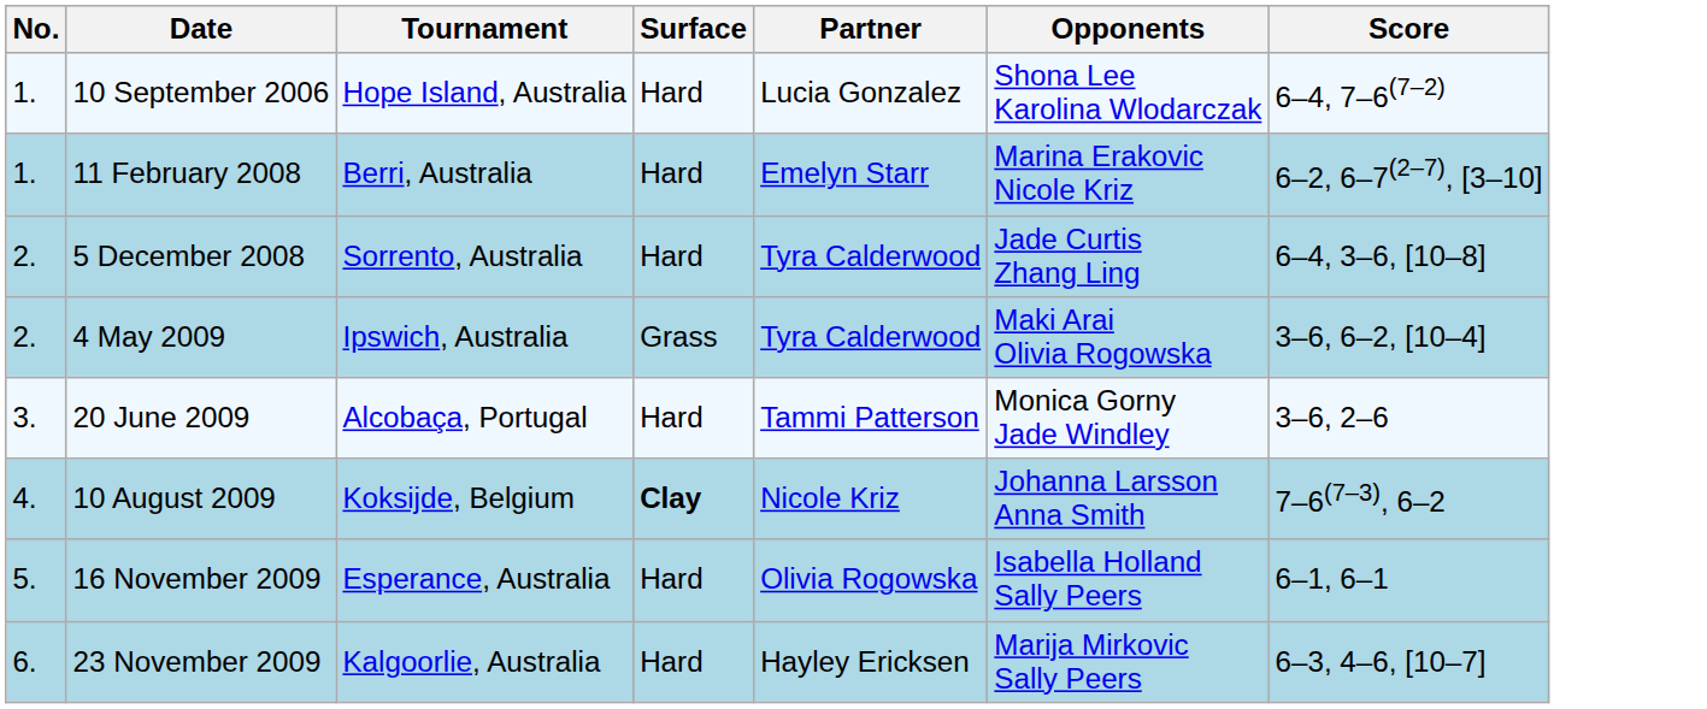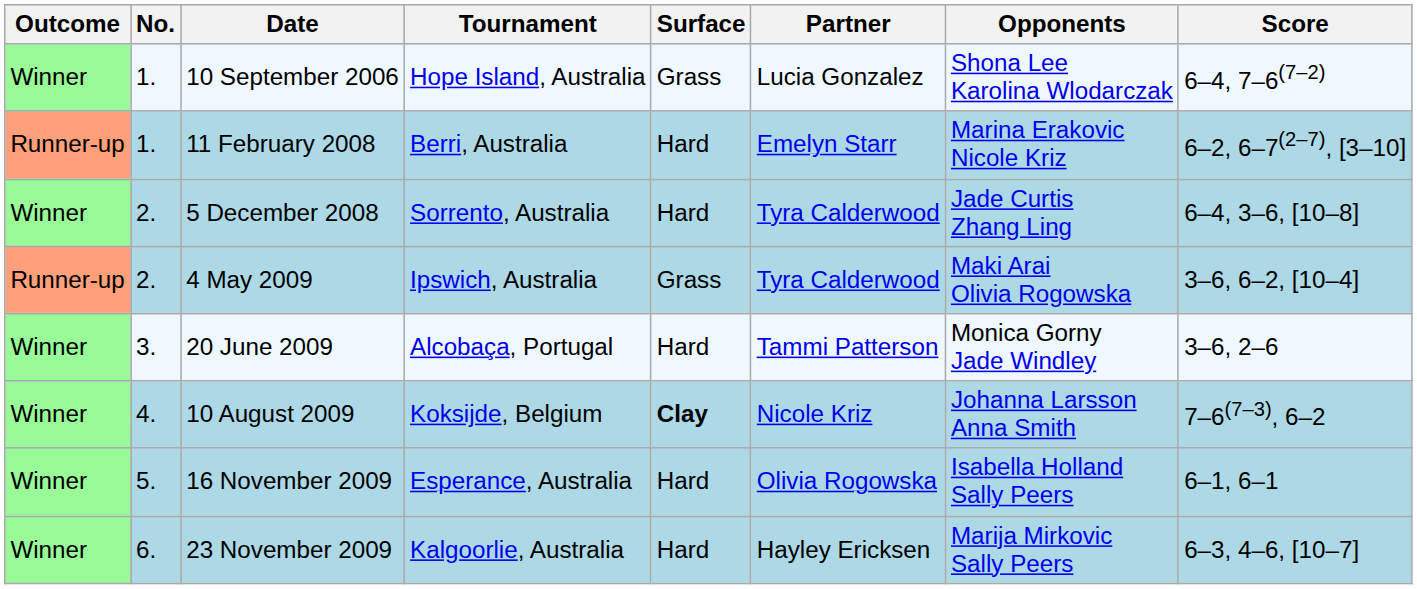+ column: Outcome | Winner | Runner-up | Winner | Runner-up | Winner | Winner | Winner | Winner
10 September 2006 | Surface: Hard -> Grass
